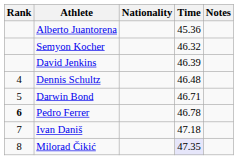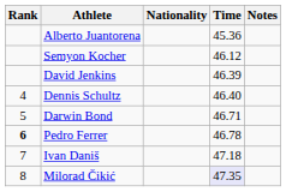Semyon Kocher | Time: 46.32 -> 46.12
Dennis Schultz | Time: 46.48 -> 46.40
